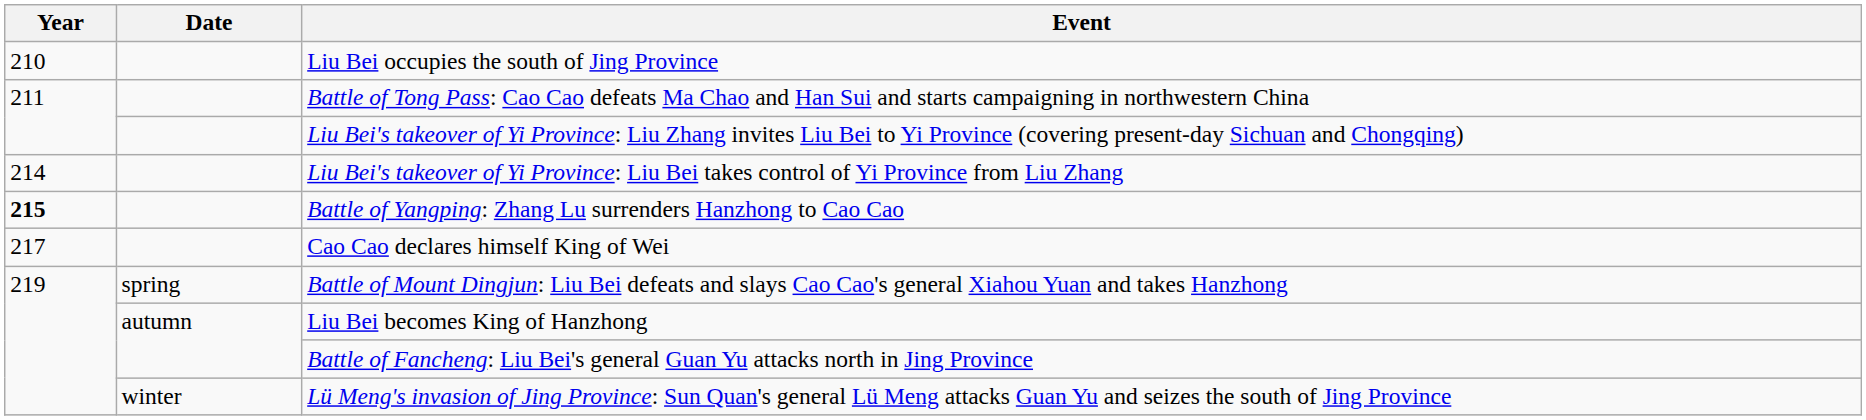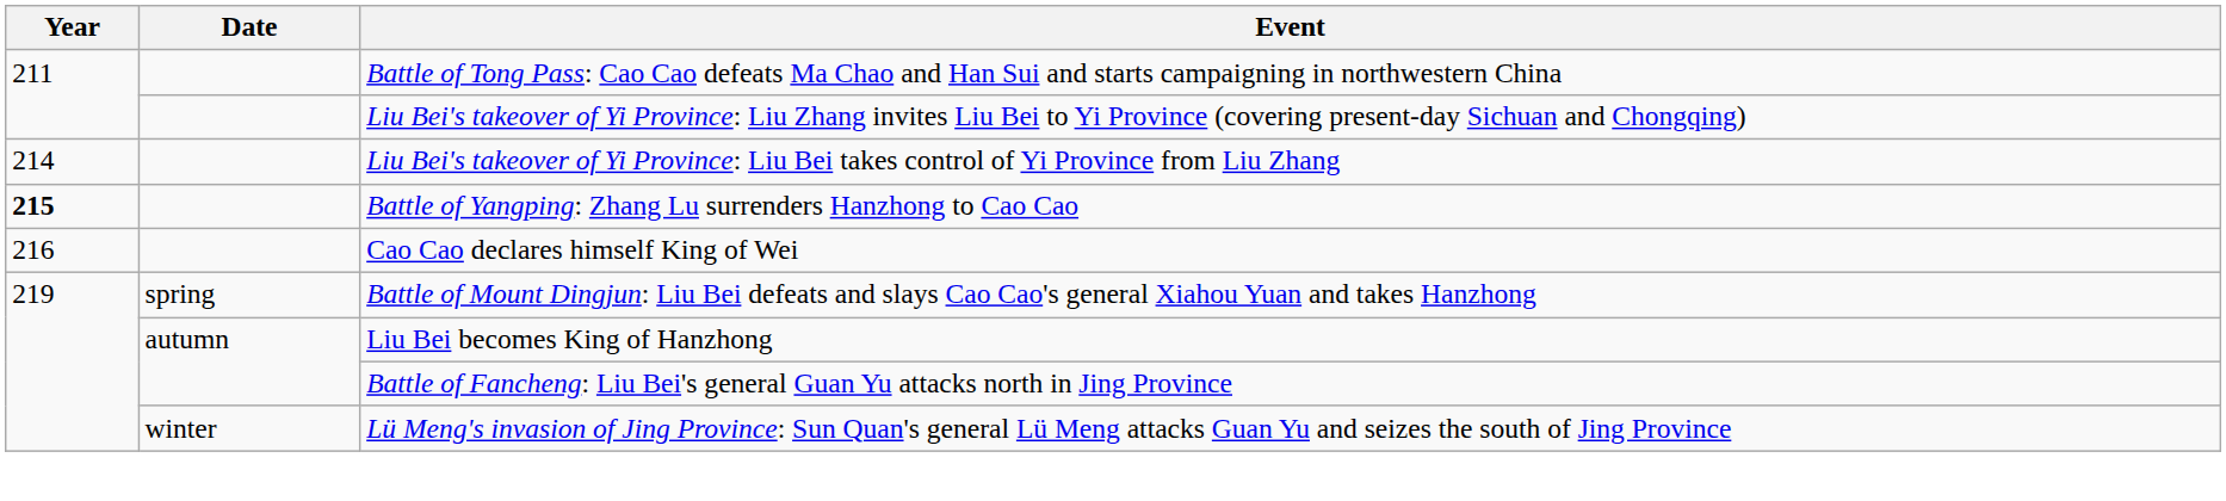- row: 210 | Liu Bei occupies the south of Jing Province
Cao Cao declares himself King of Wei | Year: 217 -> 216
